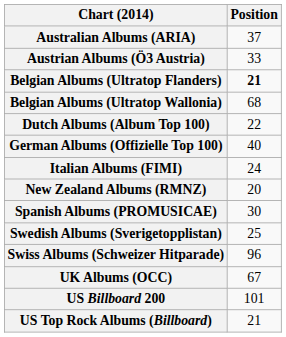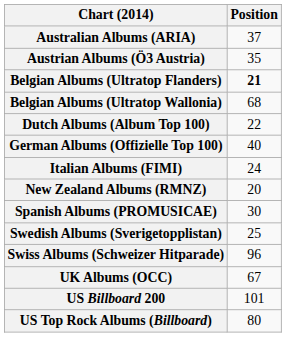Austrian Albums (Ö3 Austria) | Position: 33 -> 35
US Top Rock Albums (Billboard) | Position: 21 -> 80
